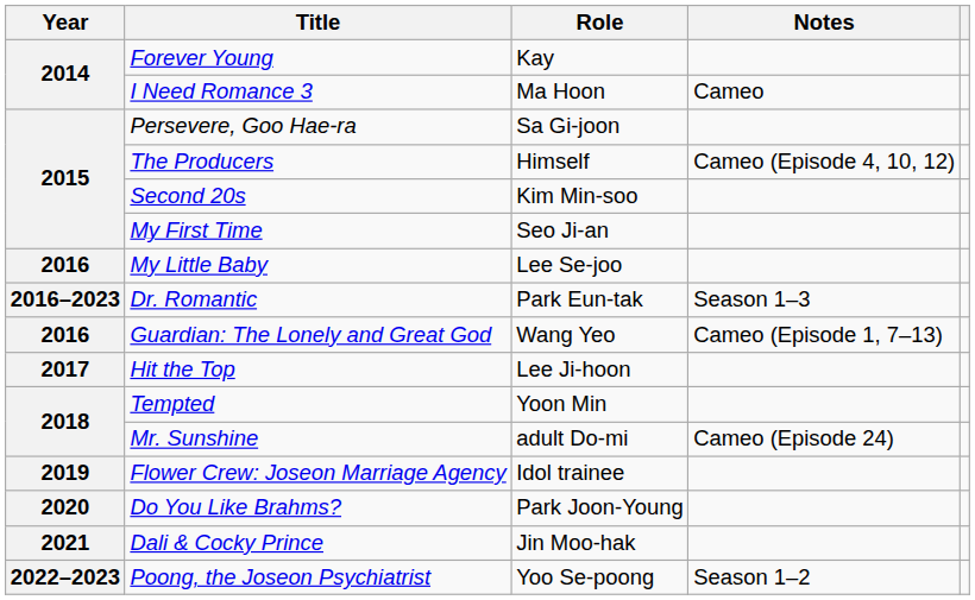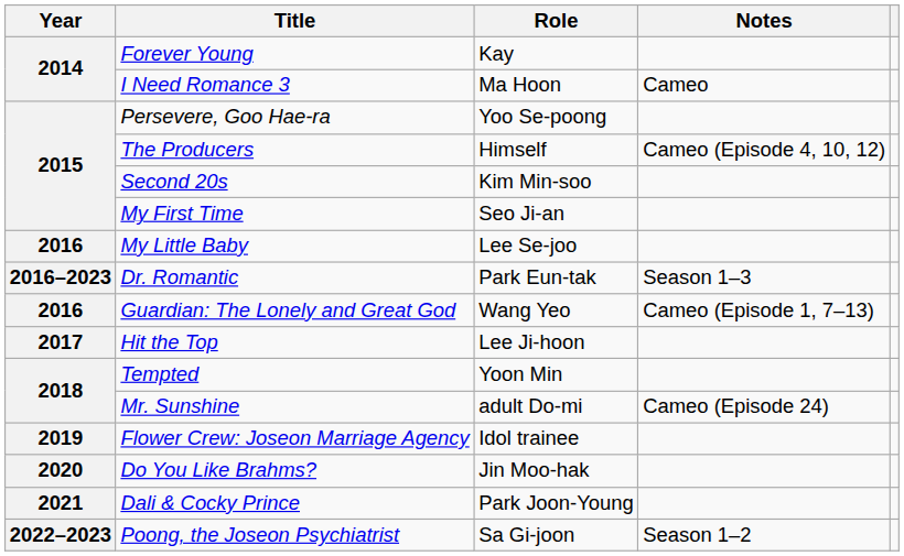Persevere, Goo Hae-ra | Role: Sa Gi-joon -> Yoo Se-poong
Do You Like Brahms? | Role: Park Joon-Young -> Jin Moo-hak
Dali & Cocky Prince | Role: Jin Moo-hak -> Park Joon-Young
Poong, the Joseon Psychiatrist | Role: Yoo Se-poong -> Sa Gi-joon
